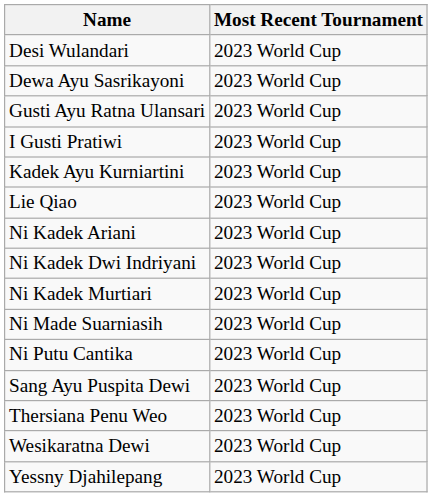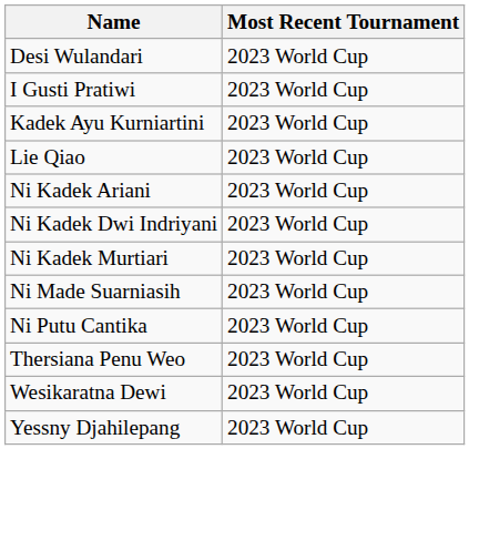- row: Dewa Ayu Sasrikayoni | 2023 World Cup
- row: Gusti Ayu Ratna Ulansari | 2023 World Cup
- row: Sang Ayu Puspita Dewi | 2023 World Cup
